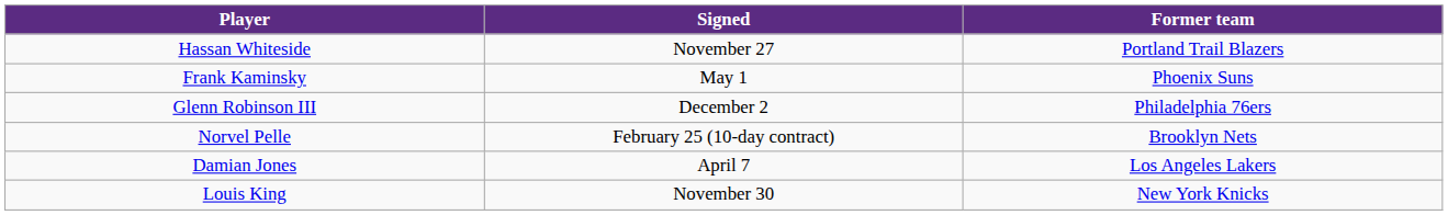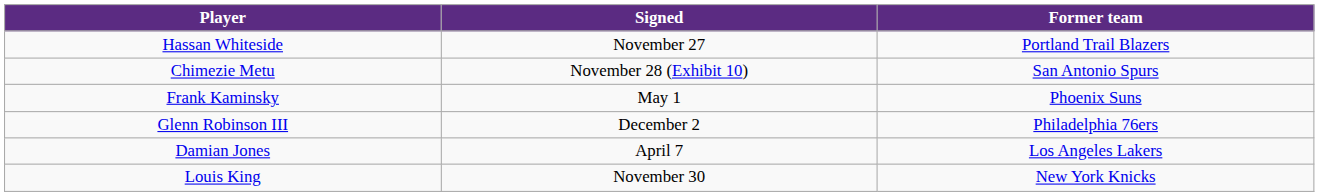+ row: Chimezie Metu | November 28 (Exhibit 10) | San Antonio Spurs
- row: Norvel Pelle | February 25 (10-day contract) | Brooklyn Nets
